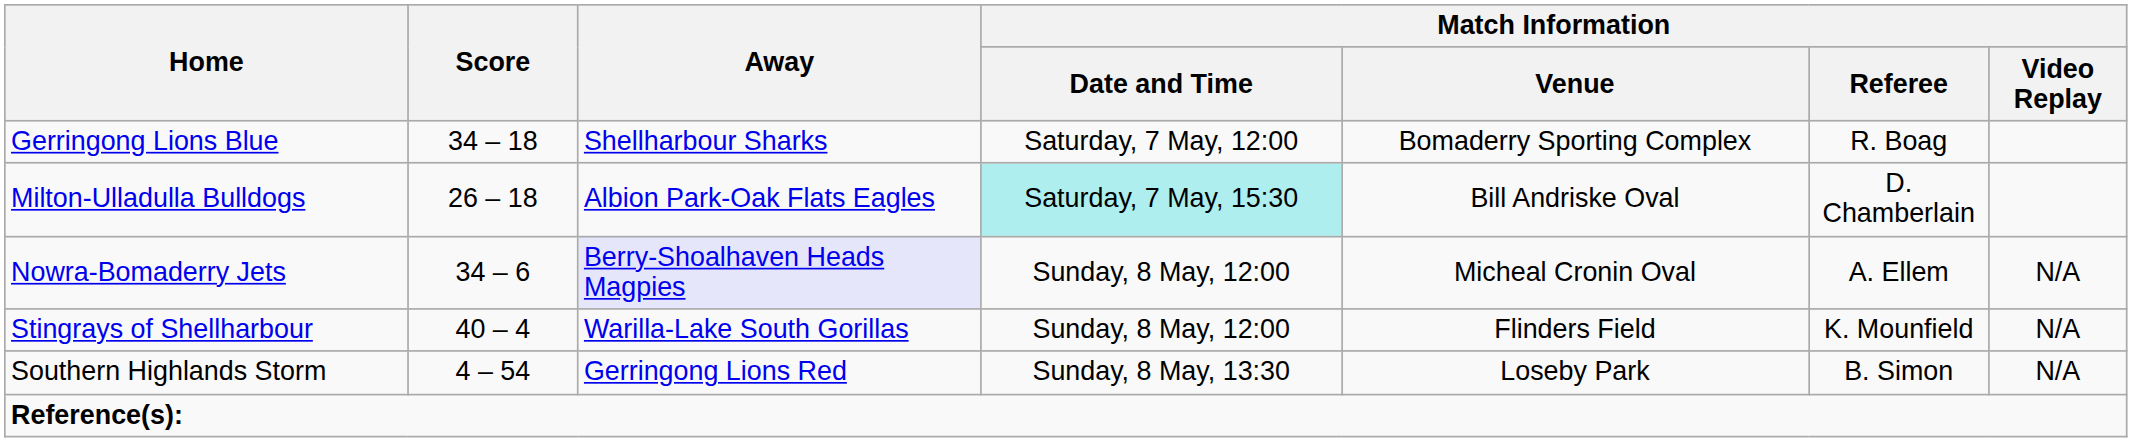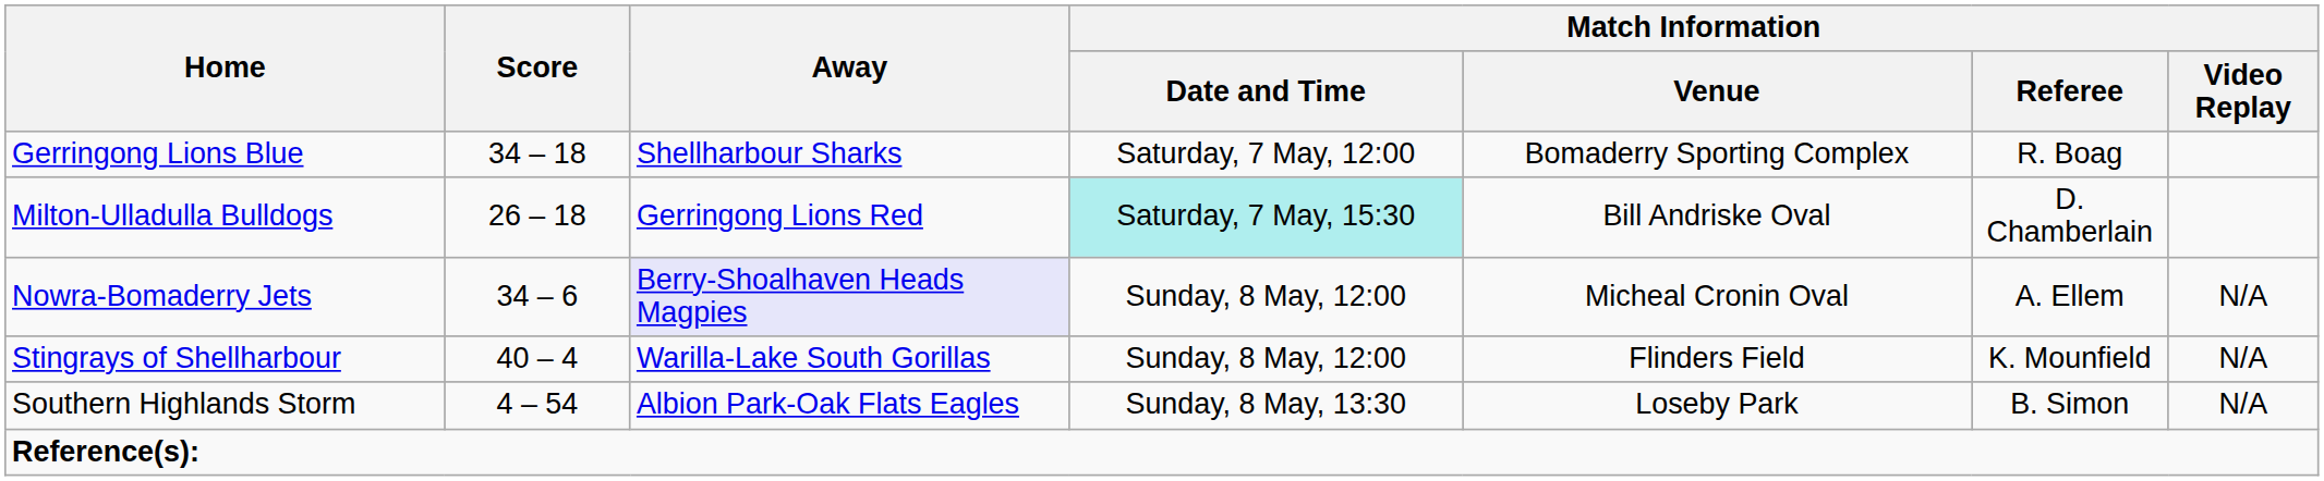Milton-Ulladulla Bulldogs | Away: Albion Park-Oak Flats Eagles -> Gerringong Lions Red
Southern Highlands Storm | Away: Gerringong Lions Red -> Albion Park-Oak Flats Eagles
